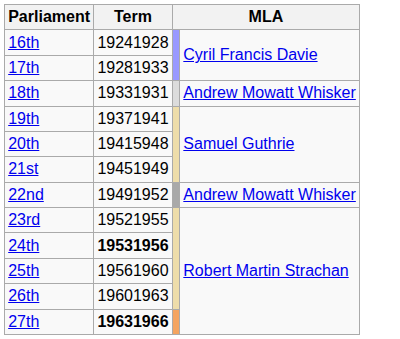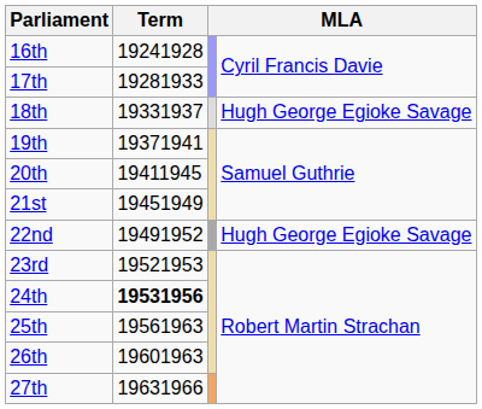18th | Term: 19331931 -> 19331937
18th | column 4: Andrew Mowatt Whisker -> Hugh George Egioke Savage
20th | Term: 19415948 -> 19411945
22nd | column 4: Andrew Mowatt Whisker -> Hugh George Egioke Savage
23rd | Term: 19521955 -> 19521953
25th | Term: 19561960 -> 19561963
27th | Term: bold -> normal
